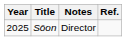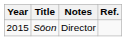Sōon | Year: 2025 -> 2015
